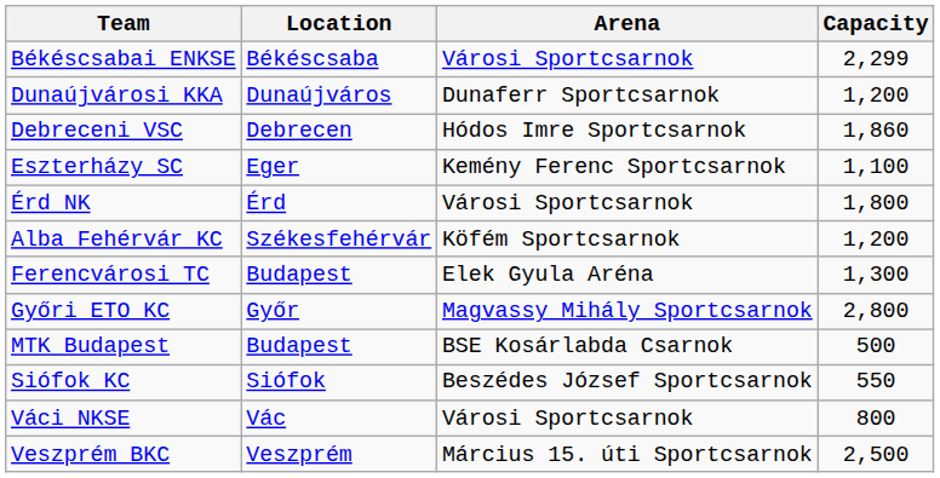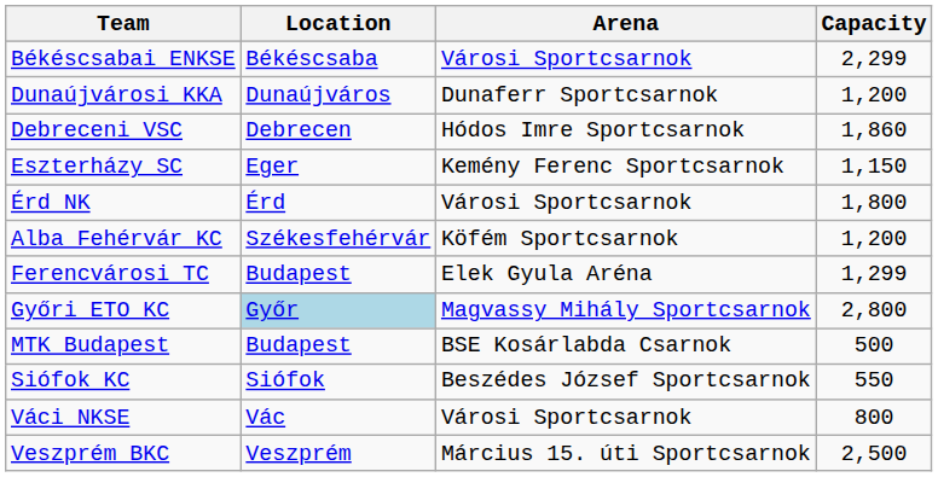Eszterházy SC | Capacity: 1,100 -> 1,150
Ferencvárosi TC | Capacity: 1,300 -> 1,299
Győri ETO KC | Location: no background -> lightblue background
